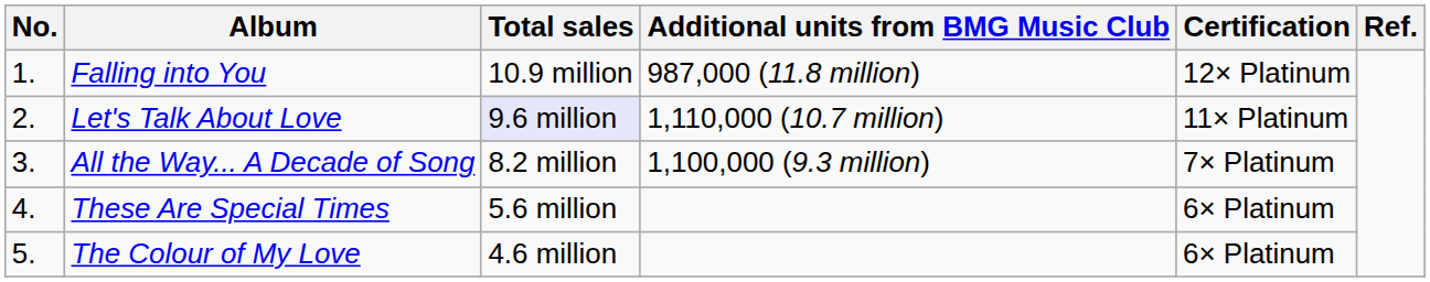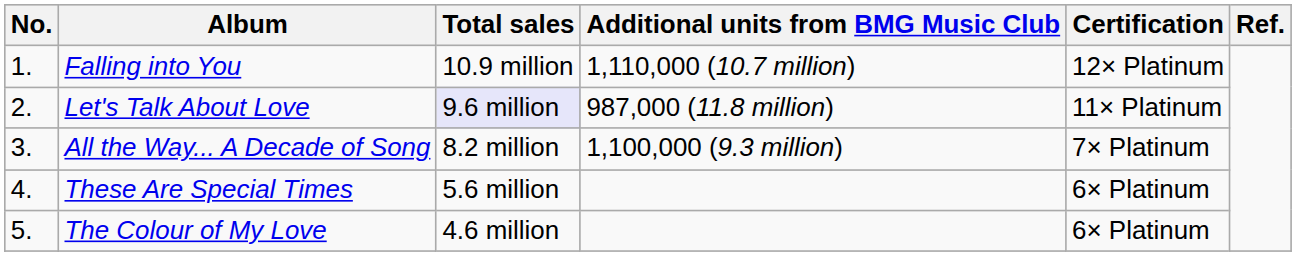Falling into You | Additional units from BMG Music Club: 987,000 (11.8 million) -> 1,110,000 (10.7 million)
Let's Talk About Love | Additional units from BMG Music Club: 1,110,000 (10.7 million) -> 987,000 (11.8 million)
